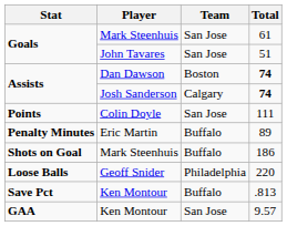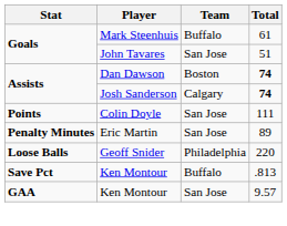Goals / Mark Steenhuis | Team: San Jose -> Buffalo
Penalty Minutes | Team: Buffalo -> San Jose
- row: Shots on Goal | Mark Steenhuis | Buffalo | 186
